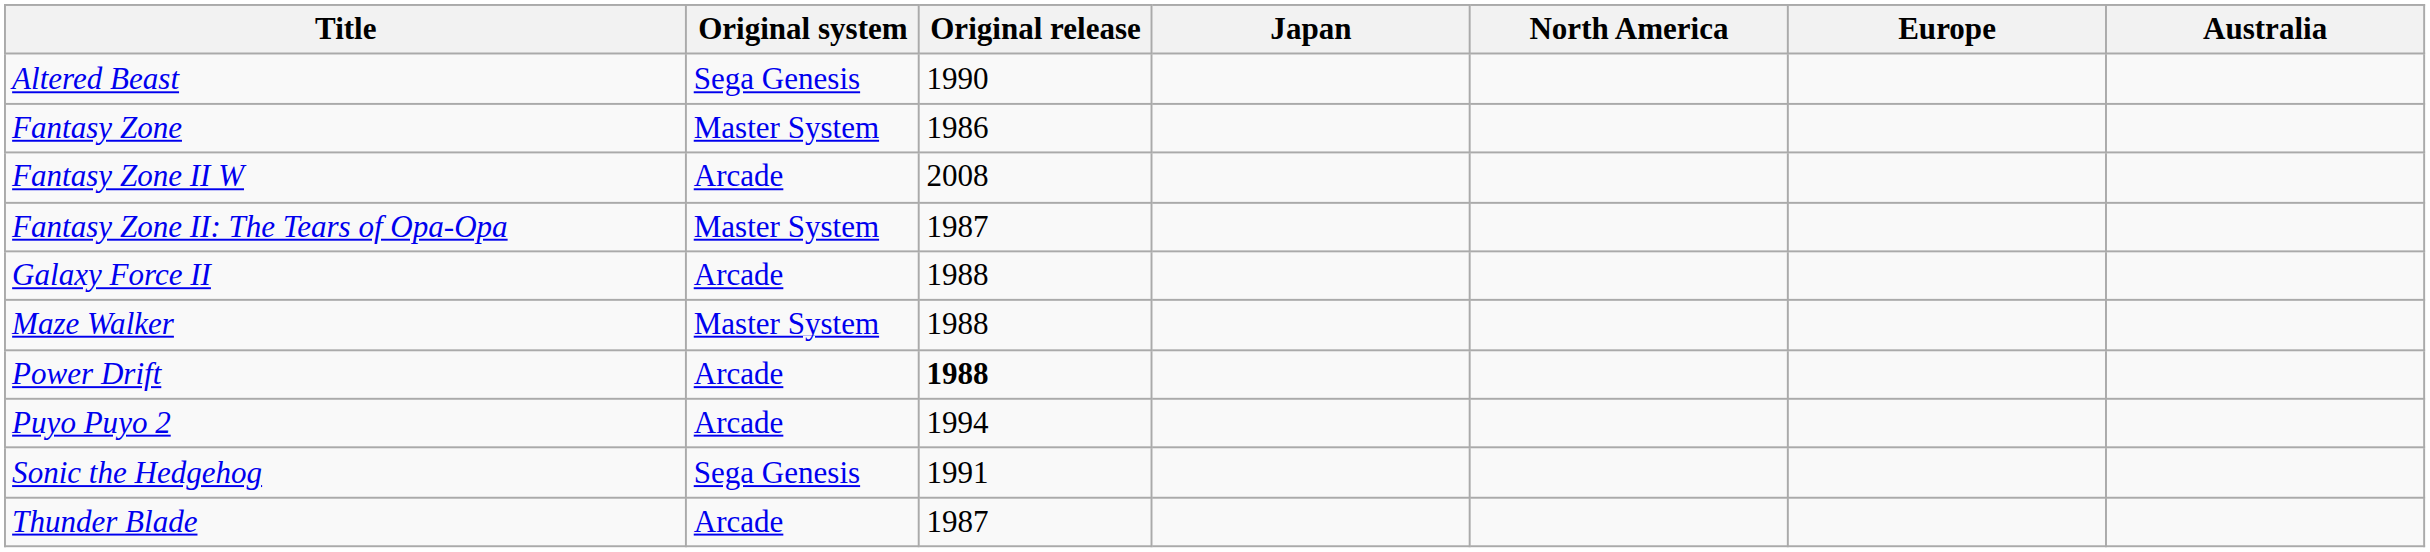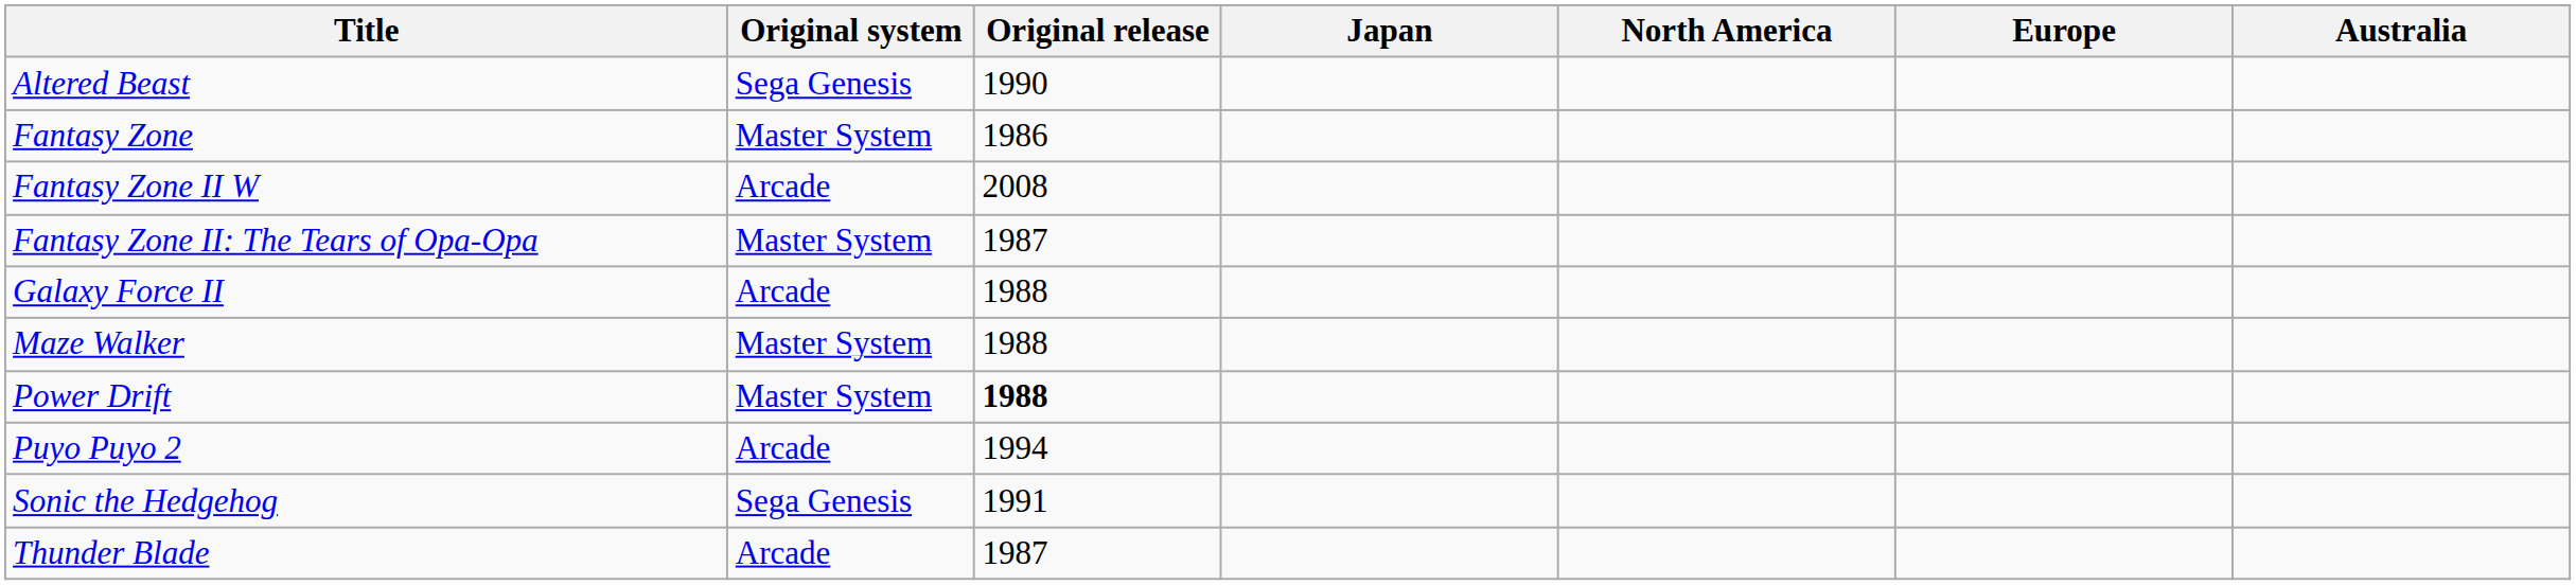Power Drift | Original system: Arcade -> Master System
